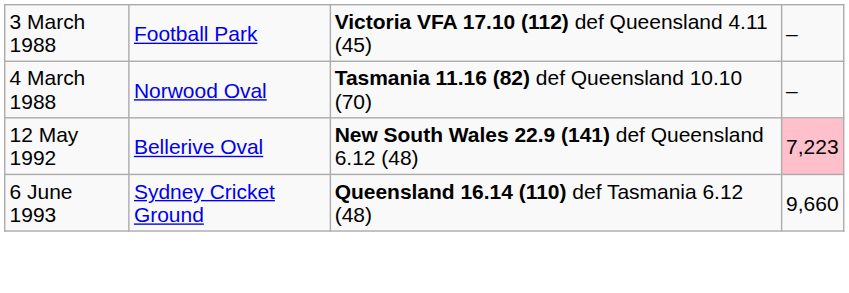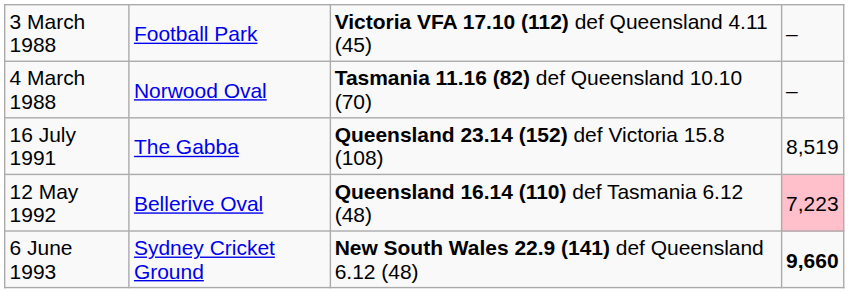+ row: 16 July 1991 | The Gabba | Queensland 23.14 (152) def Victoria 15.8 (108) | 8,519
12 May 1992 | column 3: New South Wales 22.9 (141) def Queensland 6.12 (48) -> Queensland 16.14 (110) def Tasmania 6.12 (48)
6 June 1993 | column 3: Queensland 16.14 (110) def Tasmania 6.12 (48) -> New South Wales 22.9 (141) def Queensland 6.12 (48)
6 June 1993 | column 4: normal -> bold
